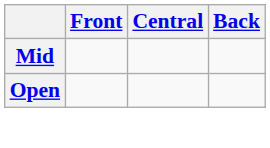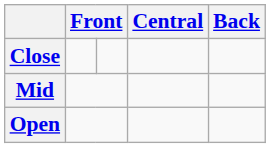+ row: Close
